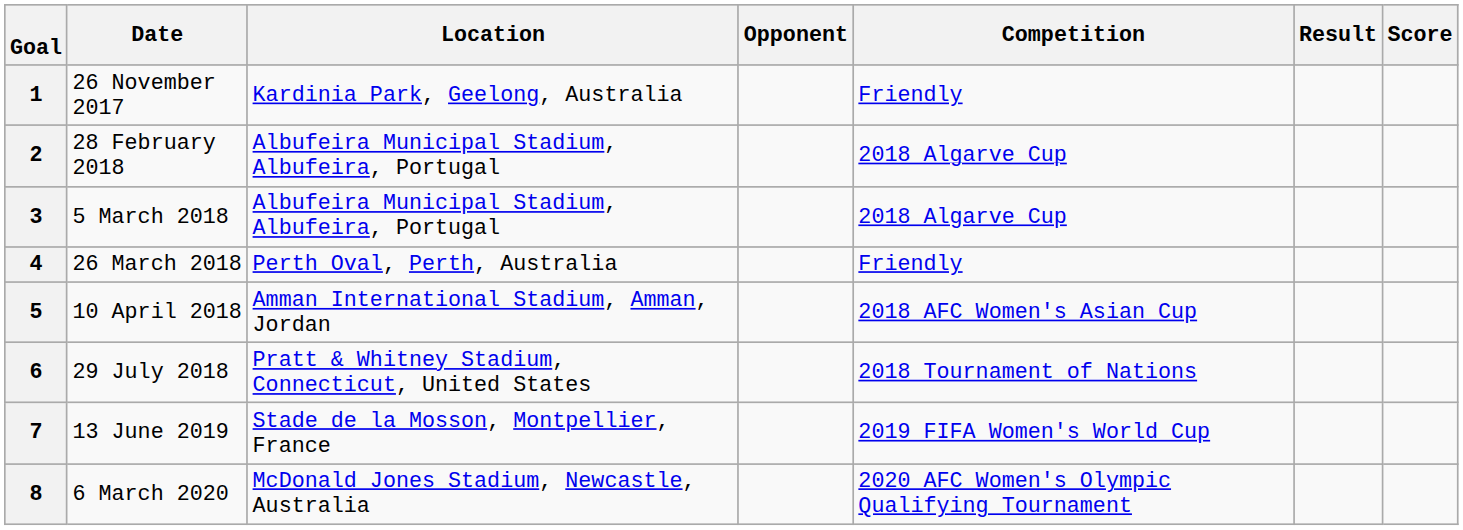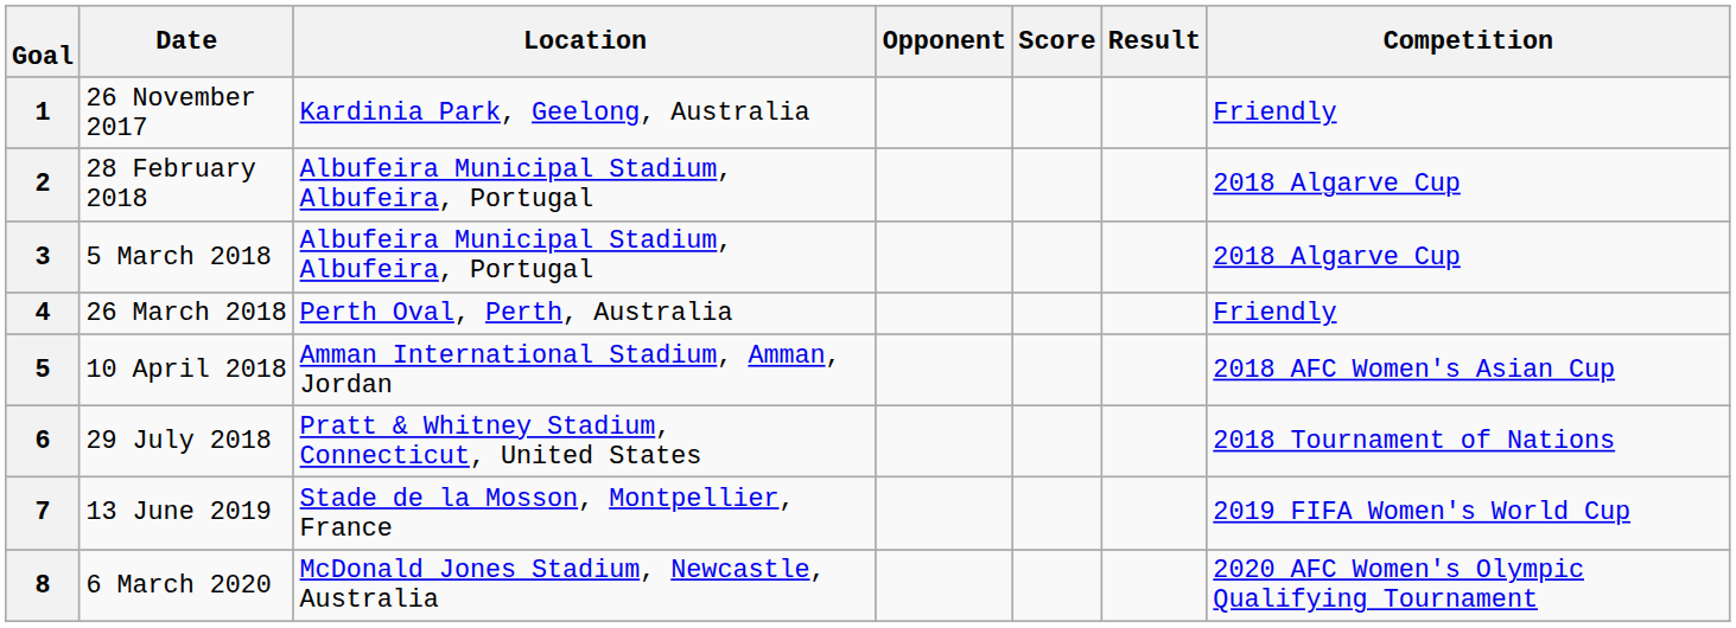columns swapped: Score <-> Competition
